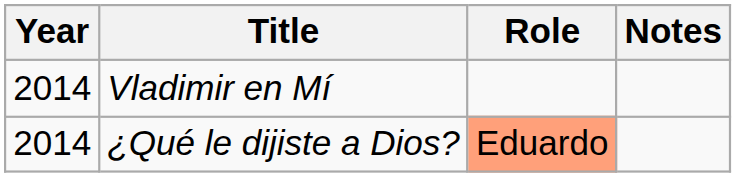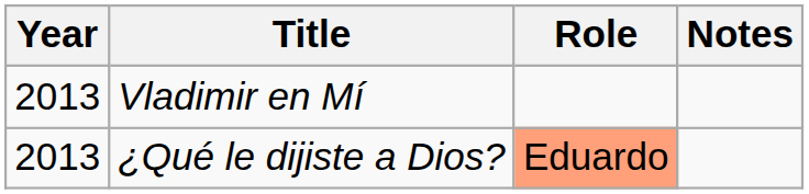Vladimir en Mí | Year: 2014 -> 2013
¿Qué le dijiste a Dios? | Year: 2014 -> 2013
